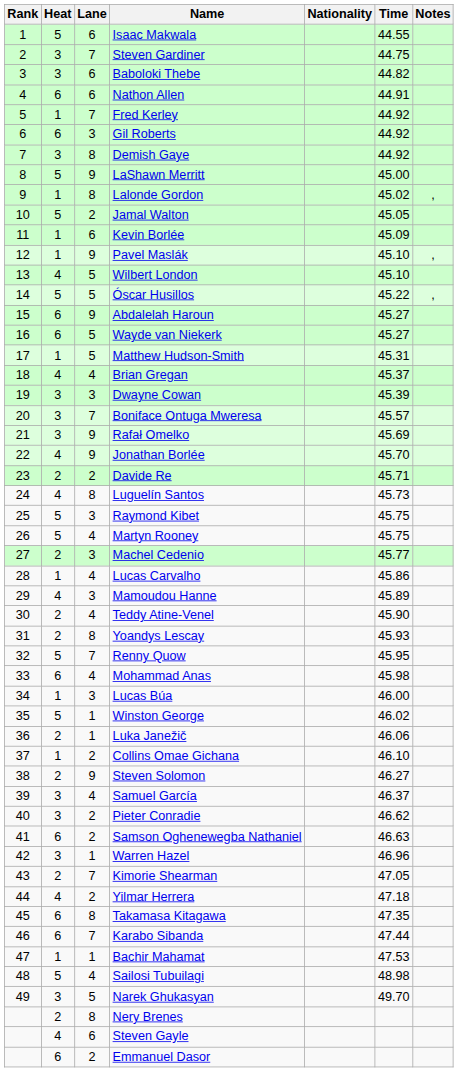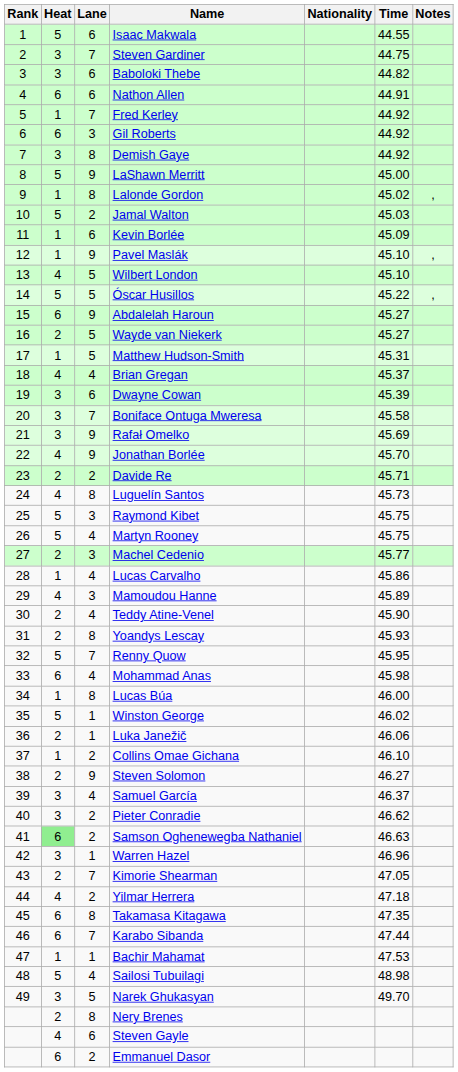Jamal Walton | Time: 45.05 -> 45.03
Wayde van Niekerk | Heat: 6 -> 2
Dwayne Cowan | Lane: 3 -> 6
Boniface Ontuga Mweresa | Time: 45.57 -> 45.58
Lucas Búa | Lane: 3 -> 8
Samson Oghenewegba Nathaniel | Heat: no background -> lightgreen background
